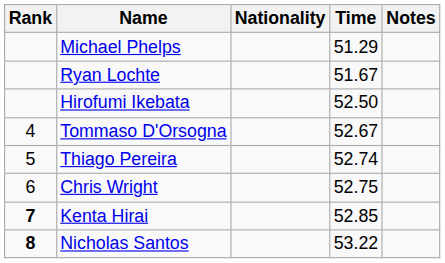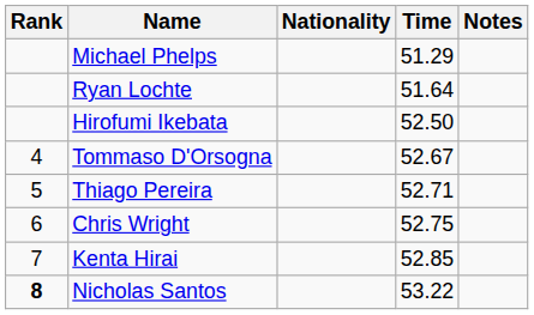Ryan Lochte | Time: 51.67 -> 51.64
Thiago Pereira | Time: 52.74 -> 52.71
Kenta Hirai | Rank: bold -> normal
